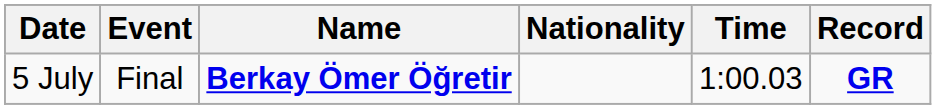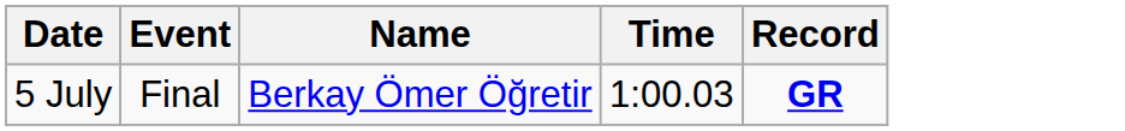- column: Nationality
5 July | Name: bold -> normal
